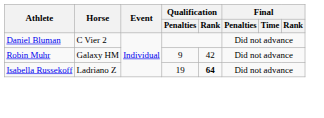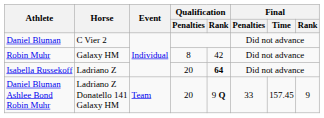Robin Muhr | Qualification / Penalties: 9 -> 8
Isabella Russekoff | Qualification / Penalties: 19 -> 20
+ row: Daniel Bluman Ashlee Bond Robin Muhr | Ladriano Z Donatello 141 Galaxy HM | Team | 20 | 9 Q | 33 | 157.45 | 9
